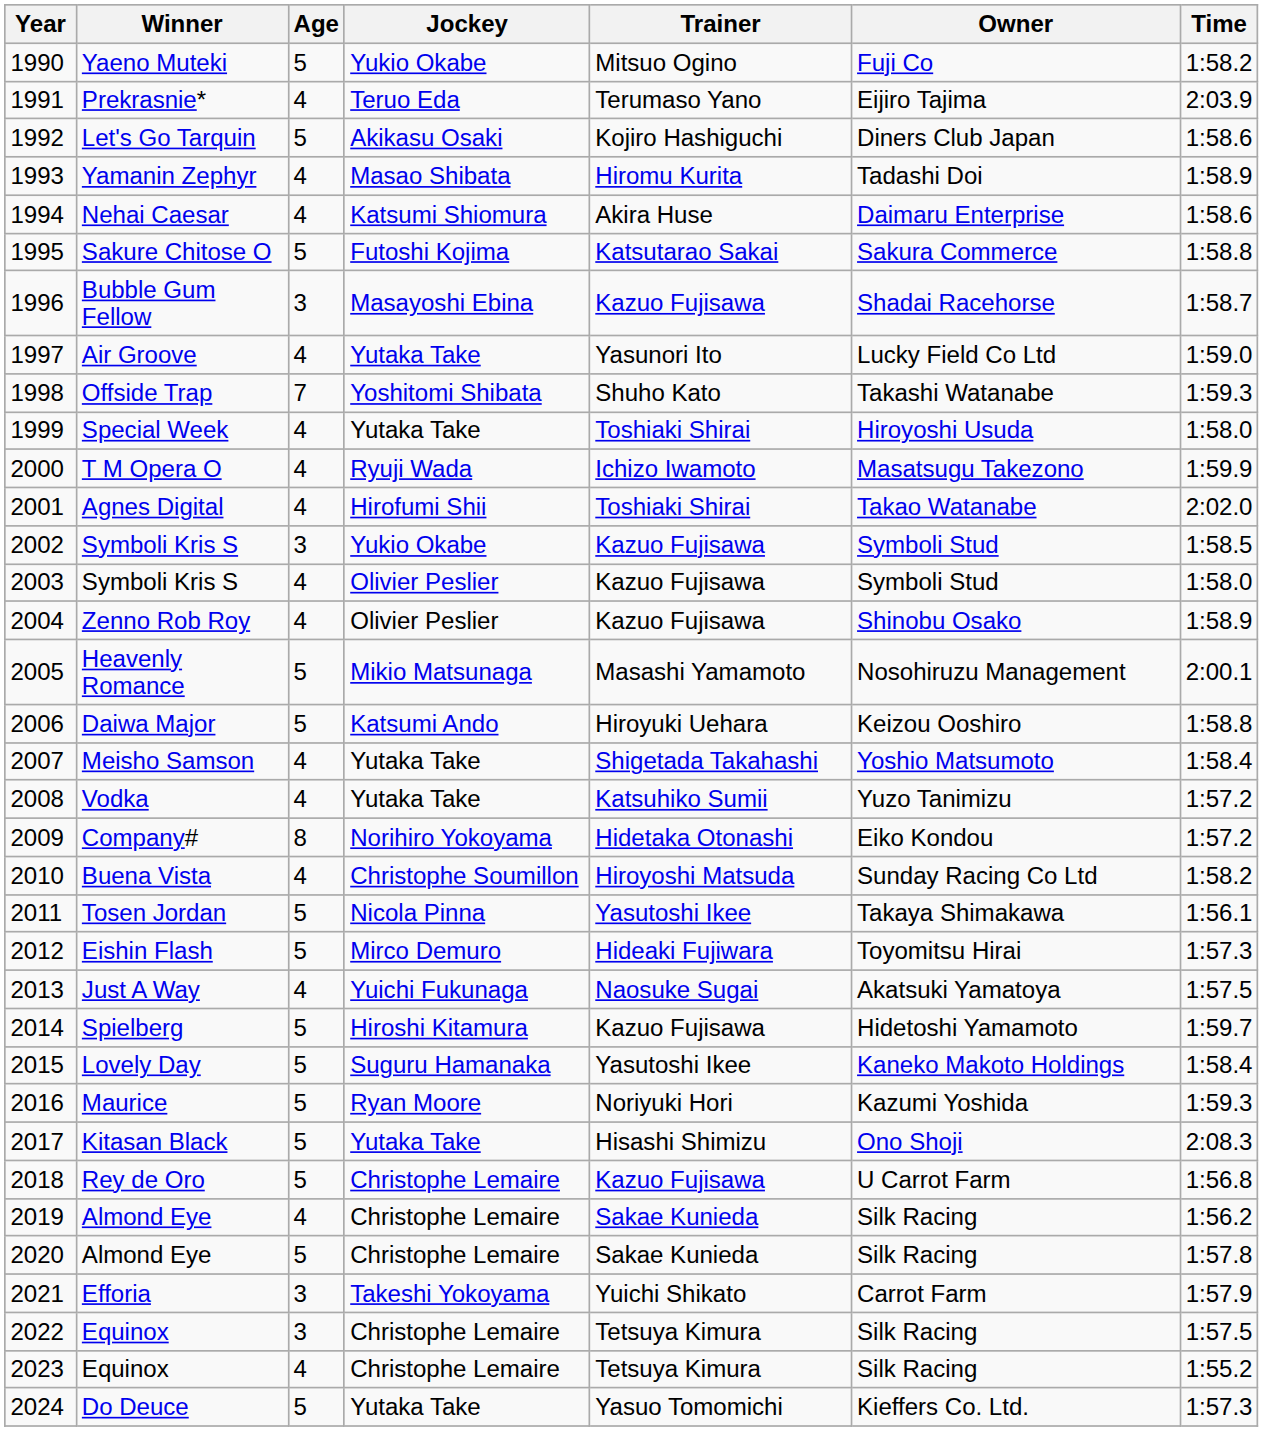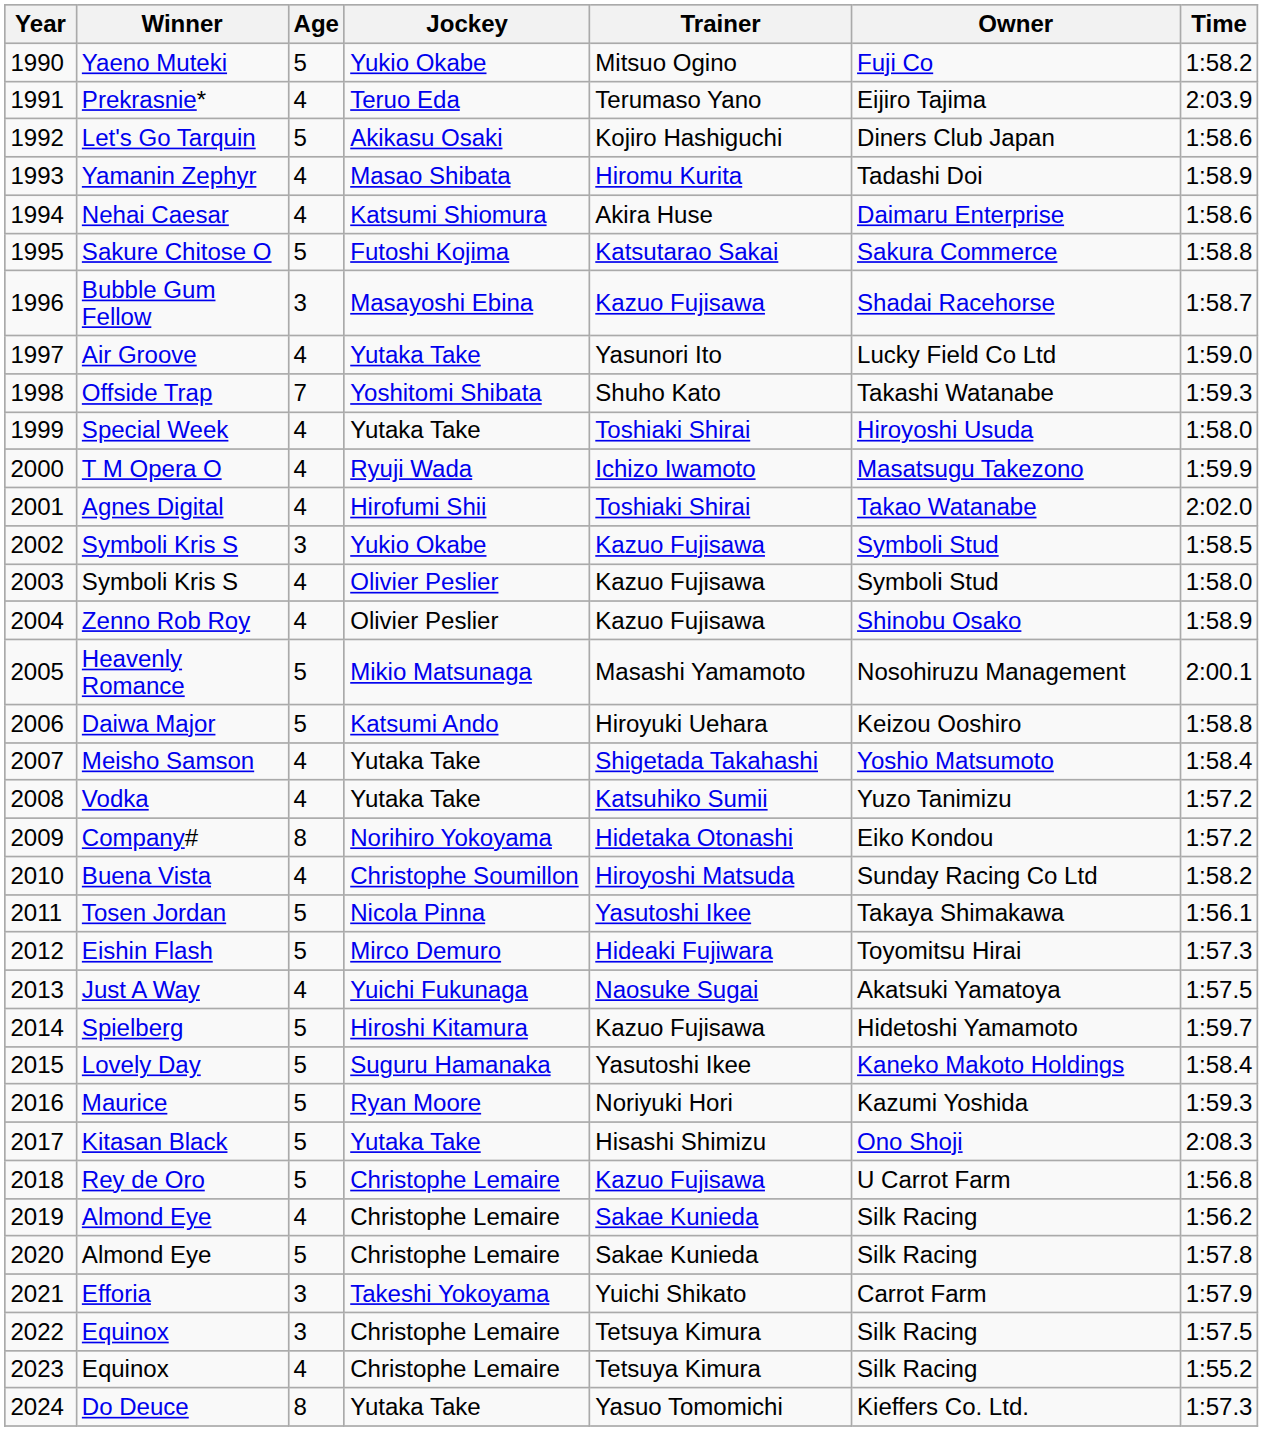Do Deuce | Age: 5 -> 8
